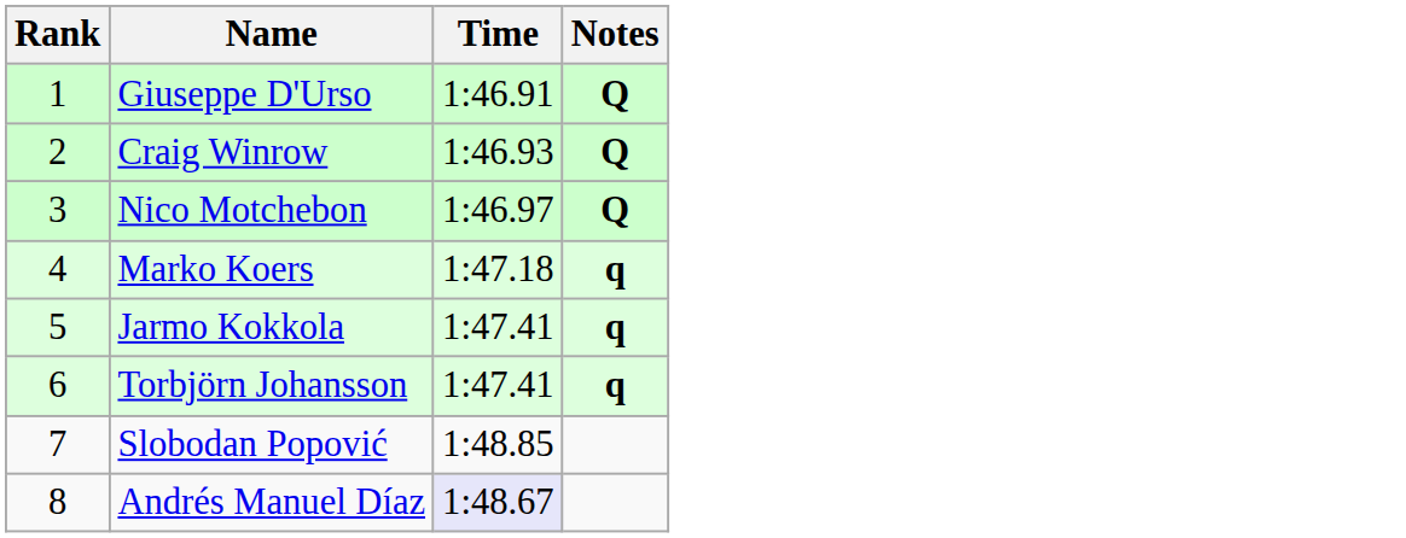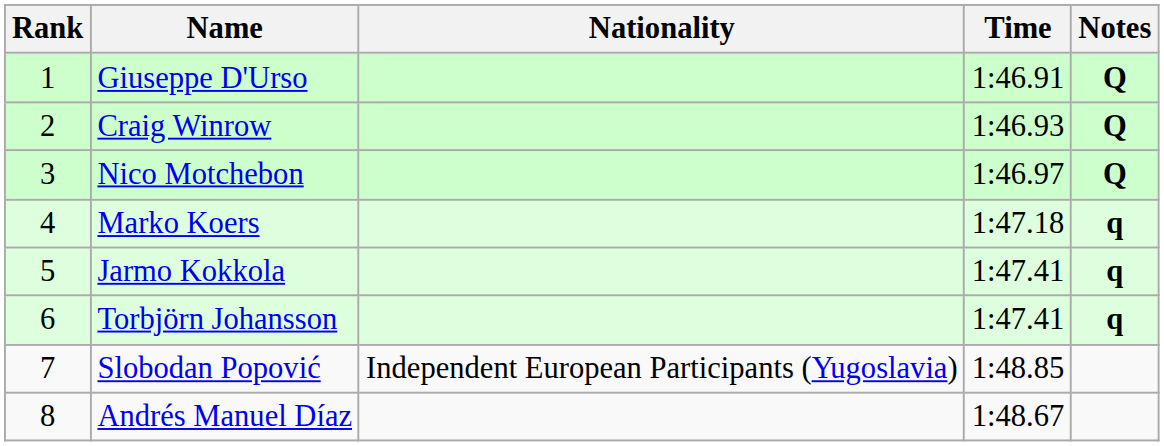+ column: Nationality | Independent European Participants (Yugoslavia)
Andrés Manuel Díaz | Time: lavender background -> no background
